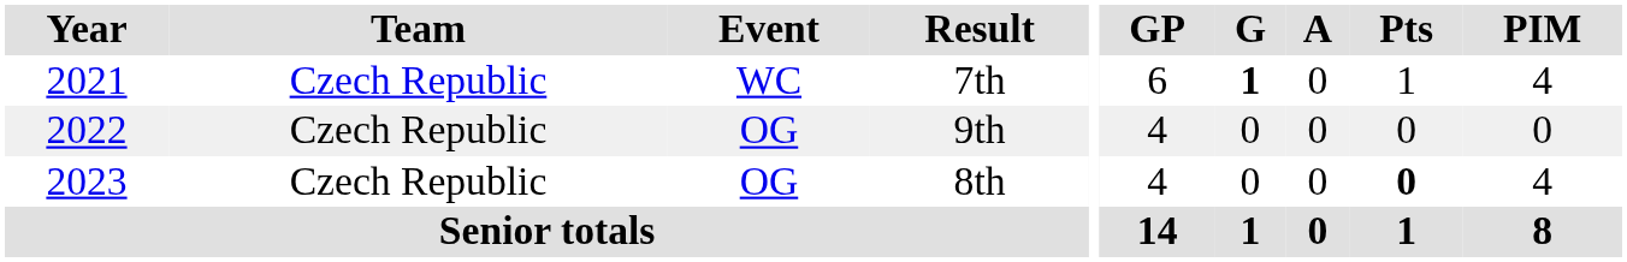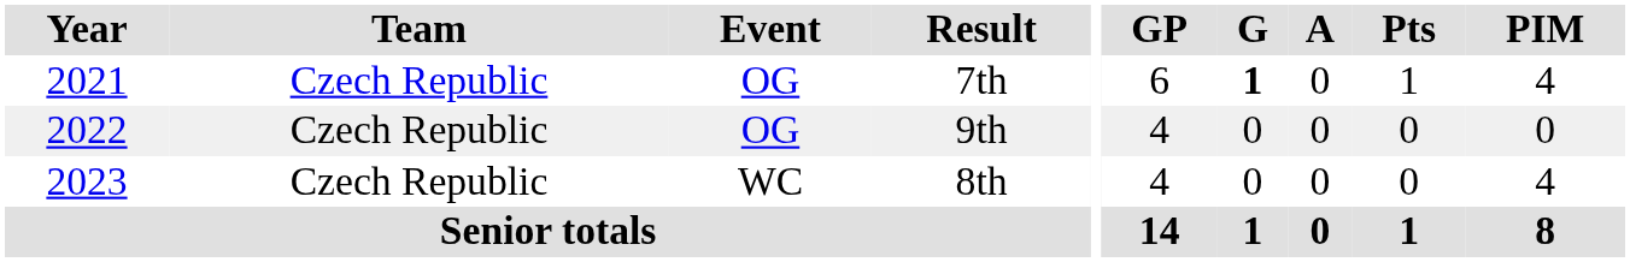7th | Event: WC -> OG
8th | Event: OG -> WC
8th | Pts: bold -> normal
